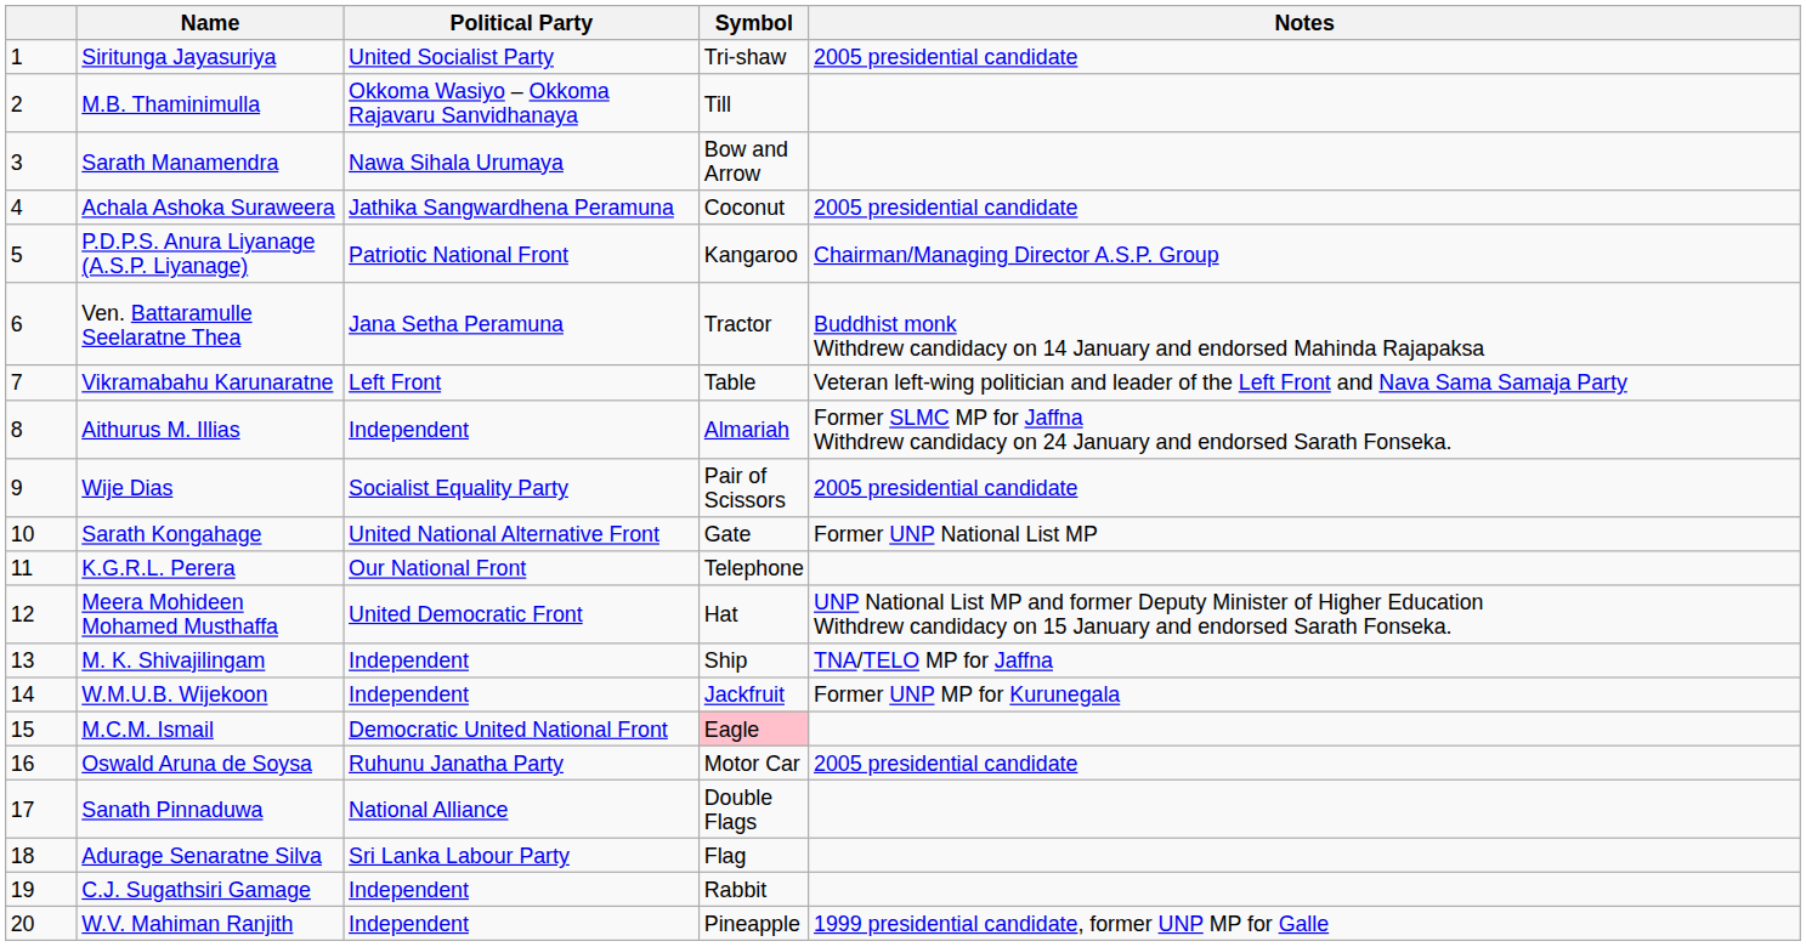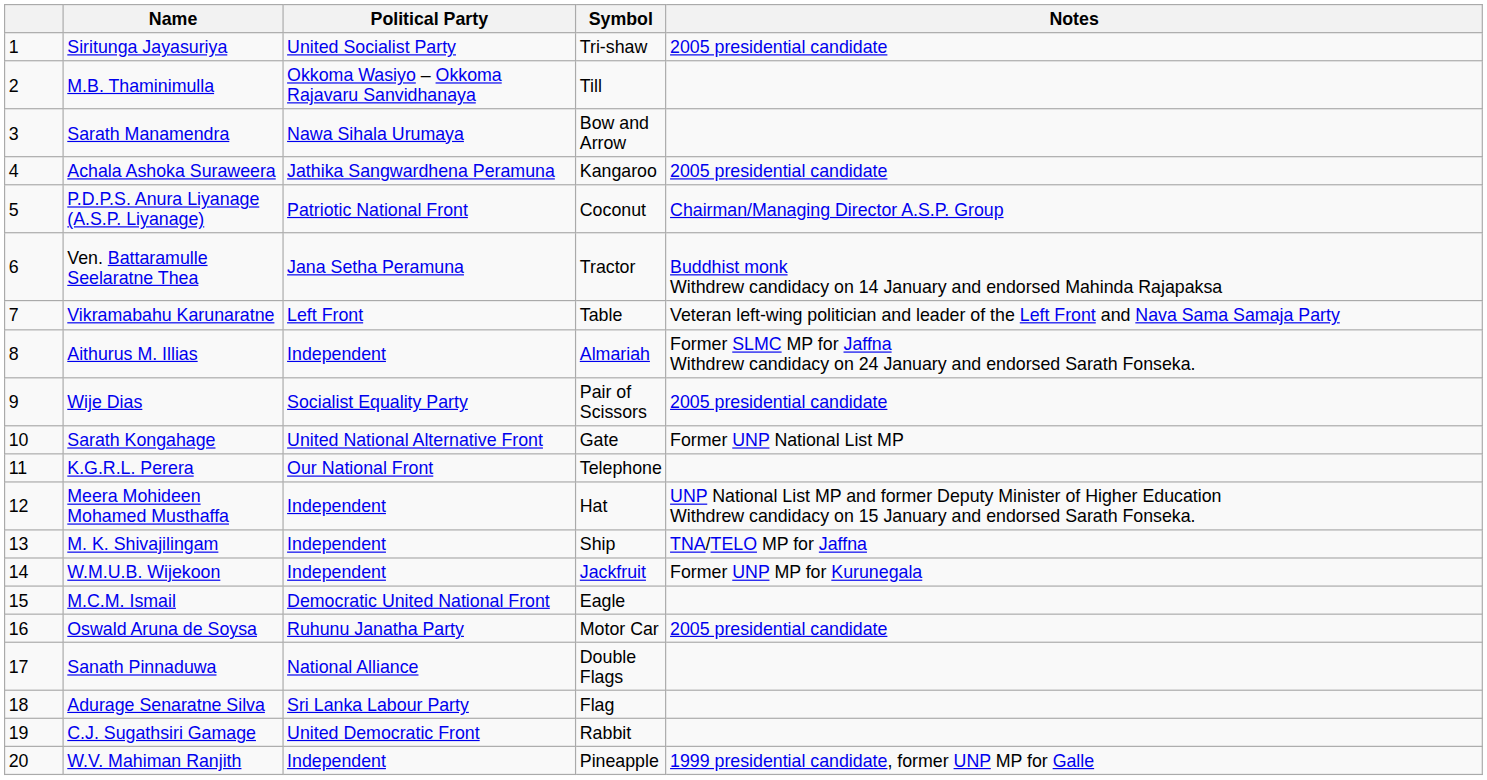Achala Ashoka Suraweera | Symbol: Coconut -> Kangaroo
P.D.P.S. Anura Liyanage (A.S.P. Liyanage) | Symbol: Kangaroo -> Coconut
Meera Mohideen Mohamed Musthaffa | Political Party: United Democratic Front -> Independent
M.C.M. Ismail | Symbol: pink background -> no background
C.J. Sugathsiri Gamage | Political Party: Independent -> United Democratic Front
